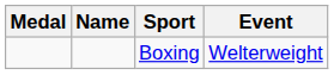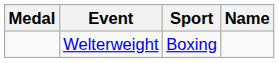columns swapped: Name <-> Event
